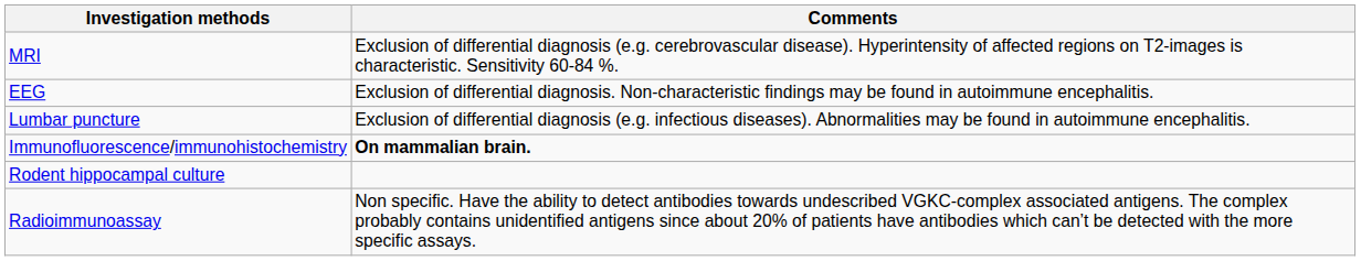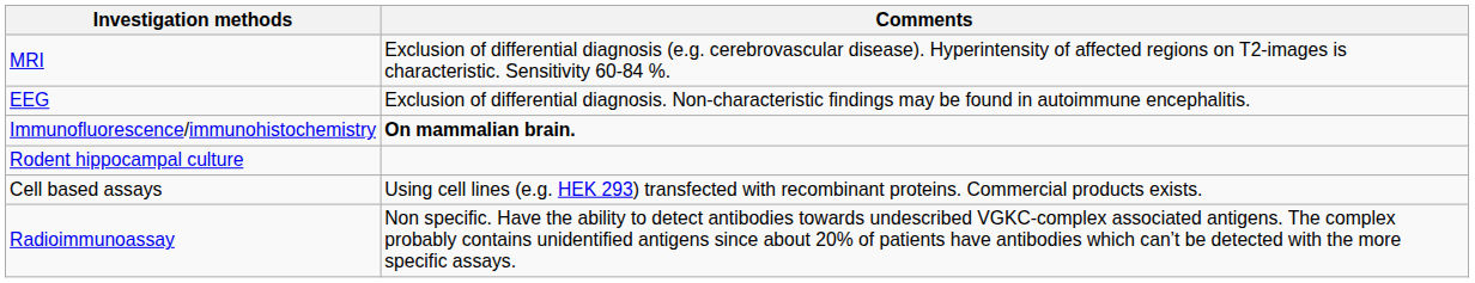- row: Lumbar puncture | Exclusion of differential diagnosis (e.g. infectious diseases). Abnormalities may be found in autoimmune encephalitis.
+ row: Cell based assays | Using cell lines (e.g. HEK 293) transfected with recombinant proteins. Commercial products exists.
